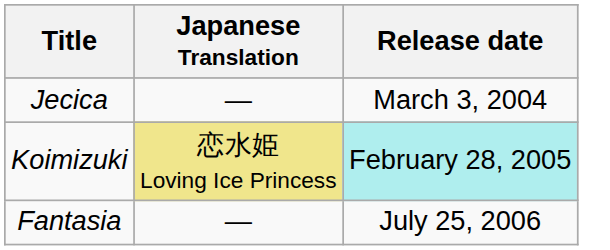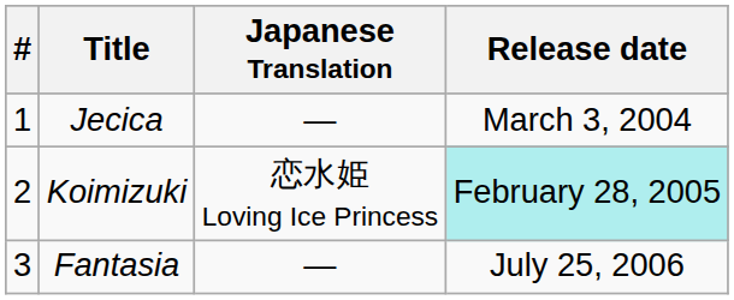+ column: # | 1 | 2 | 3
Koimizuki | Japanese Translation: khaki background -> no background
